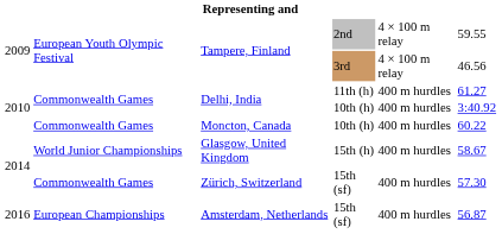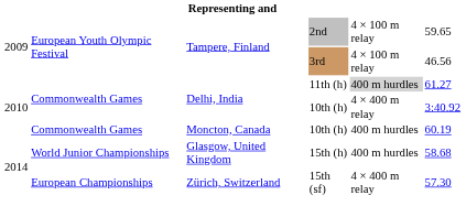Tampere, Finland / 2nd | column 6: 59.55 -> 59.65
Delhi, India / 11th (h) | column 5: no background -> lightgrey background
Delhi, India / 10th (h) | column 5: 400 m hurdles -> 4 × 400 m relay
Moncton, Canada | column 6: 60.22 -> 60.19
Glasgow, United Kingdom | column 6: 58.67 -> 58.68
Zürich, Switzerland | column 2: Commonwealth Games -> European Championships
Zürich, Switzerland | column 5: 400 m hurdles -> 4 × 400 m relay
- row: 2016 | European Championships | Amsterdam, Netherlands | 15th (sf) | 400 m hurdles | 56.87
